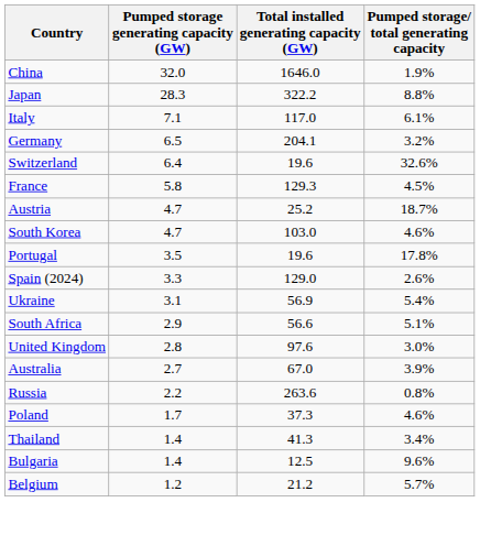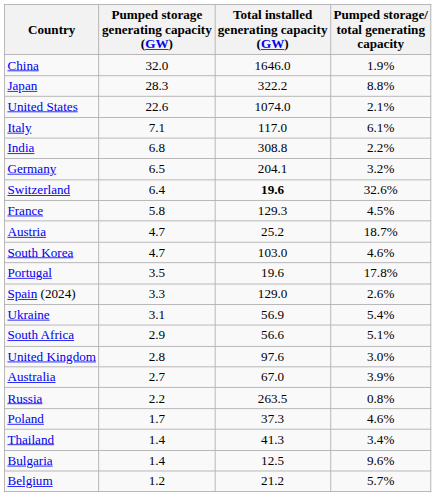+ row: United States | 22.6 | 1074.0 | 2.1%
+ row: India | 6.8 | 308.8 | 2.2%
Switzerland | Total installed generating capacity (GW): normal -> bold
Russia | Total installed generating capacity (GW): 263.6 -> 263.5
